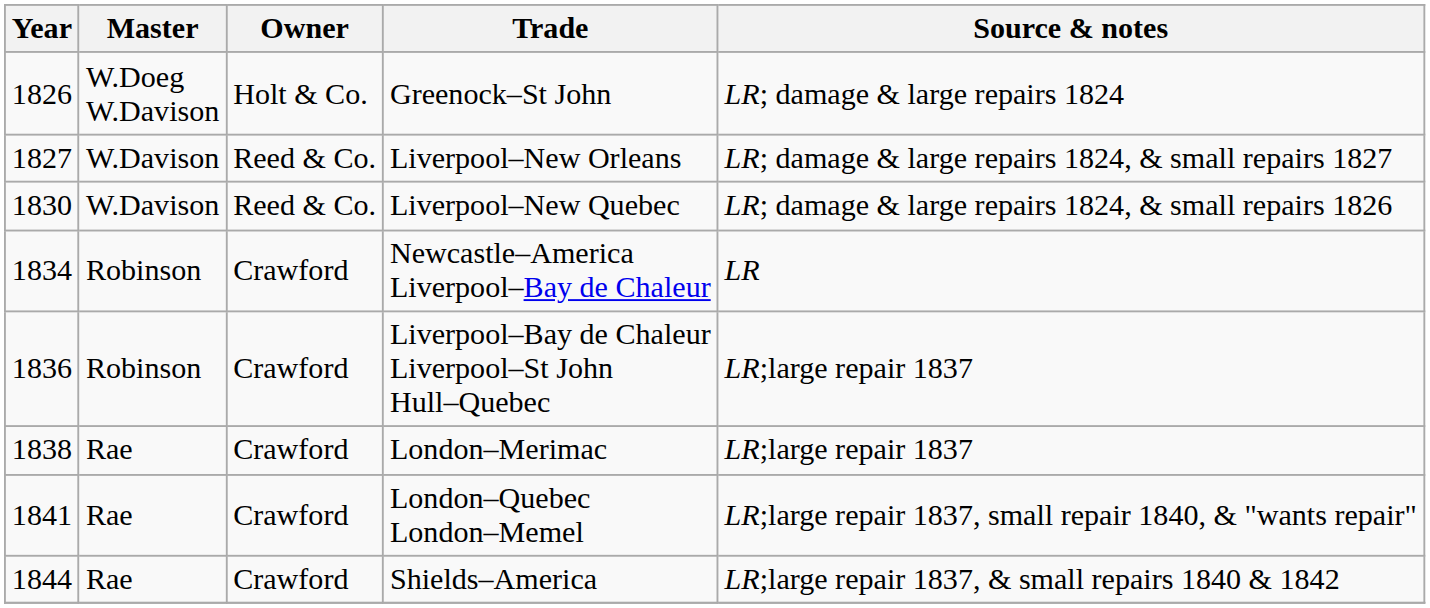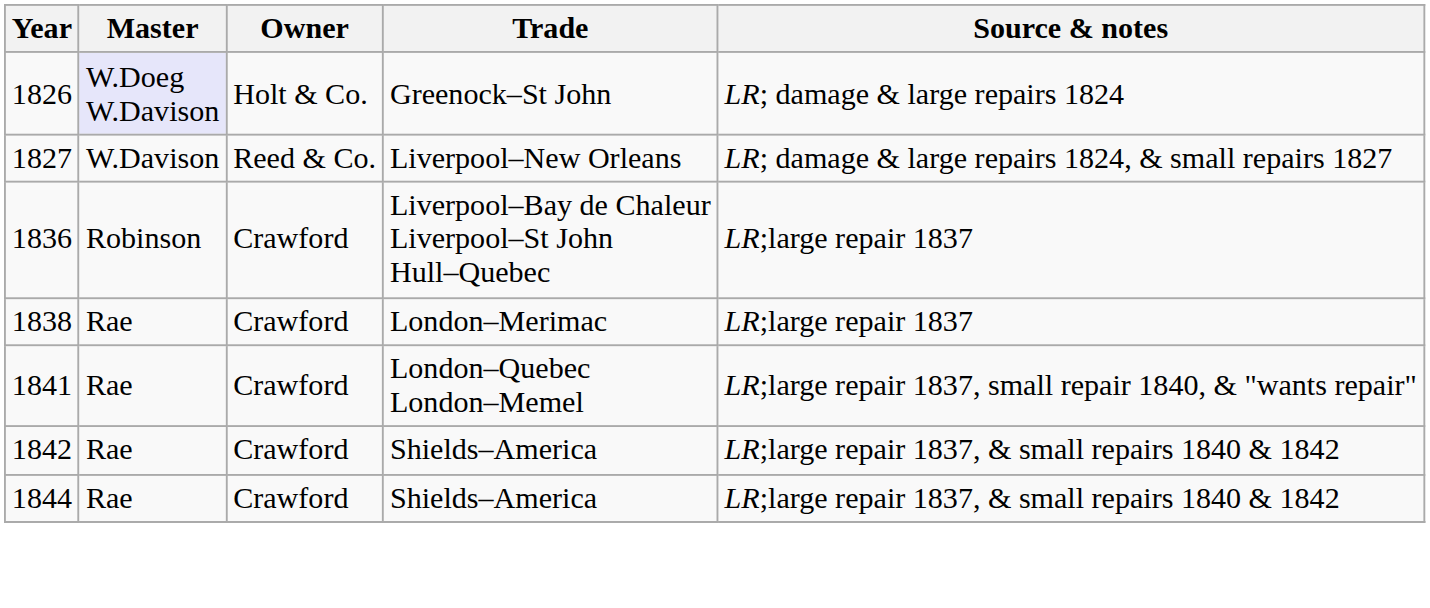1826 | Master: no background -> lavender background
- row: 1830 | W.Davison | Reed & Co. | Liverpool–New Quebec | LR; damage & large repairs 1824, & small repairs 1826
- row: 1834 | Robinson | Crawford | Newcastle–America Liverpool–Bay de Chaleur | LR
+ row: 1842 | Rae | Crawford | Shields–America | LR;large repair 1837, & small repairs 1840 & 1842
